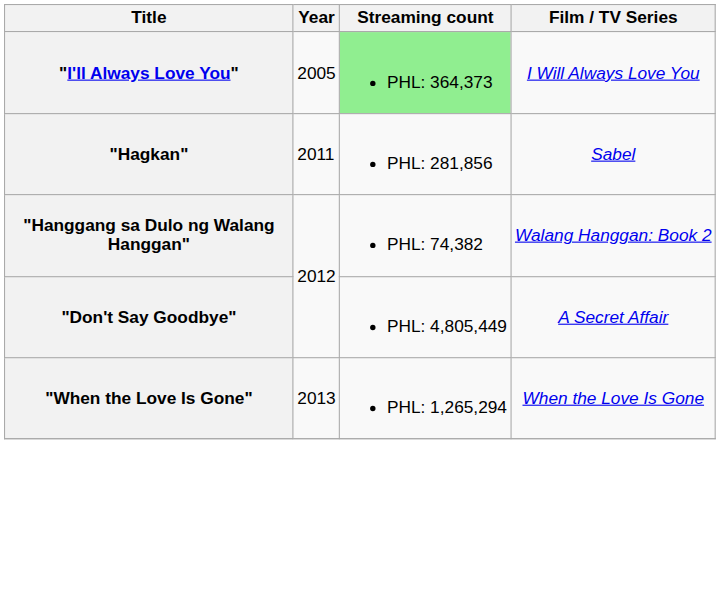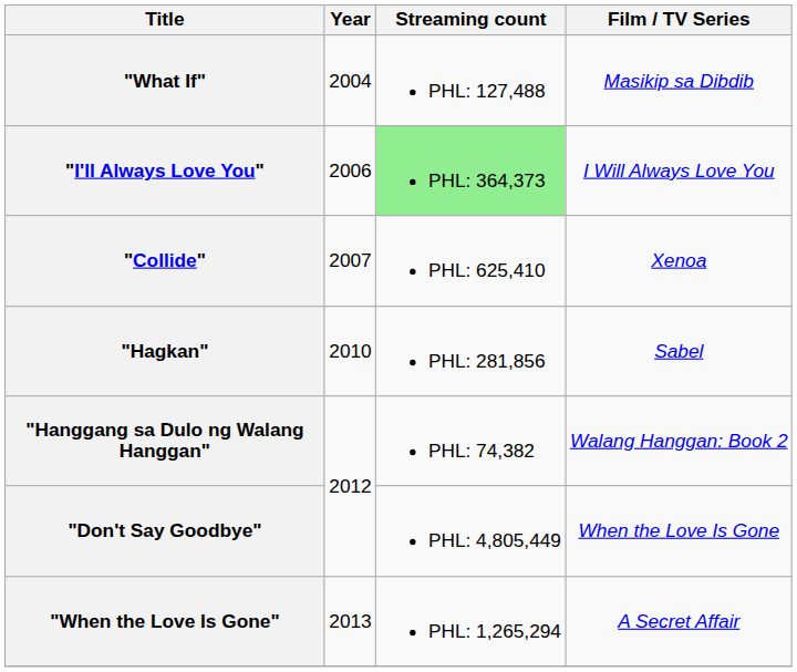+ row: "What If" | 2004 | PHL: 127,488 | Masikip sa Dibdib
"I'll Always Love You" | Year: 2005 -> 2006
+ row: "Collide" | 2007 | PHL: 625,410 | Xenoa
"Hagkan" | Year: 2011 -> 2010
"Don't Say Goodbye" | Film / TV Series: A Secret Affair -> When the Love Is Gone
"When the Love Is Gone" | Film / TV Series: When the Love Is Gone -> A Secret Affair
